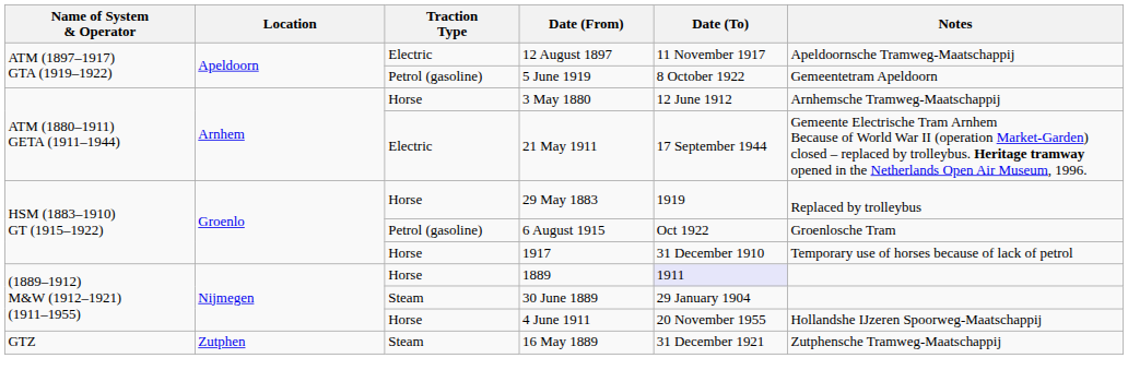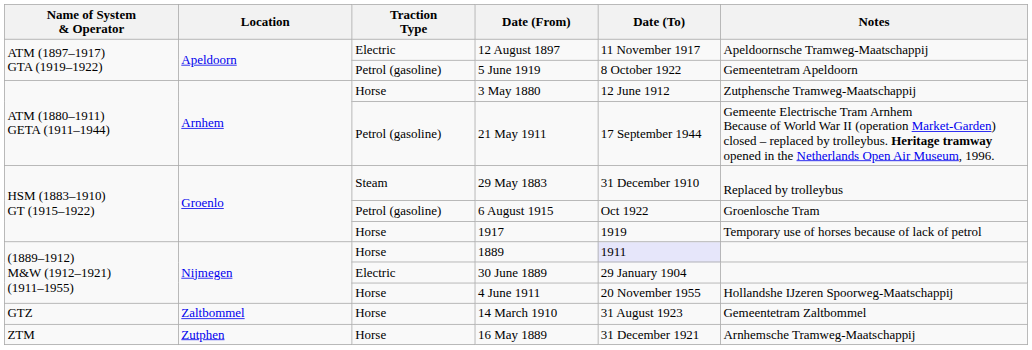3 May 1880 | Notes: Arnhemsche Tramweg-Maatschappij -> Zutphensche Tramweg-Maatschappij
21 May 1911 | Traction Type: Electric -> Petrol (gasoline)
29 May 1883 | Traction Type: Horse -> Steam
29 May 1883 | Date (To): 1919 -> 31 December 1910
1917 | Date (To): 31 December 1910 -> 1919
30 June 1889 | Traction Type: Steam -> Electric
+ row: GTZ | Zaltbommel | Horse | 14 March 1910 | 31 August 1923 | Gemeentetram Zaltbommel
16 May 1889 | Name of System & Operator: GTZ -> ZTM
16 May 1889 | Traction Type: Steam -> Horse
16 May 1889 | Notes: Zutphensche Tramweg-Maatschappij -> Arnhemsche Tramweg-Maatschappij
